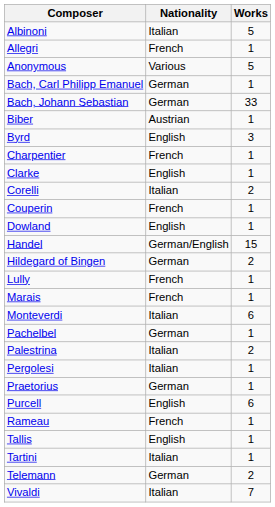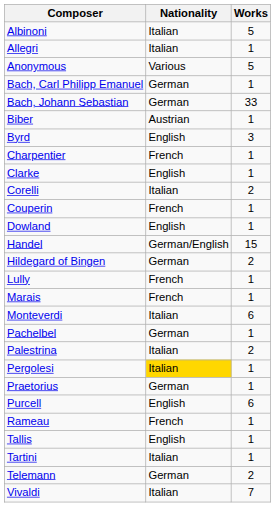Allegri | Nationality: French -> Italian
Pergolesi | Nationality: no background -> gold background
